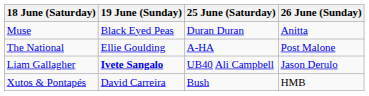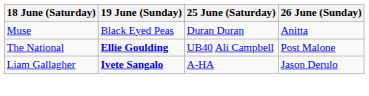The National | 19 June (Sunday): normal -> bold
The National | 25 June (Saturday): A-HA -> UB40 Ali Campbell
Liam Gallagher | 25 June (Saturday): UB40 Ali Campbell -> A-HA
- row: Xutos & Pontapés | David Carreira | Bush | HMB
